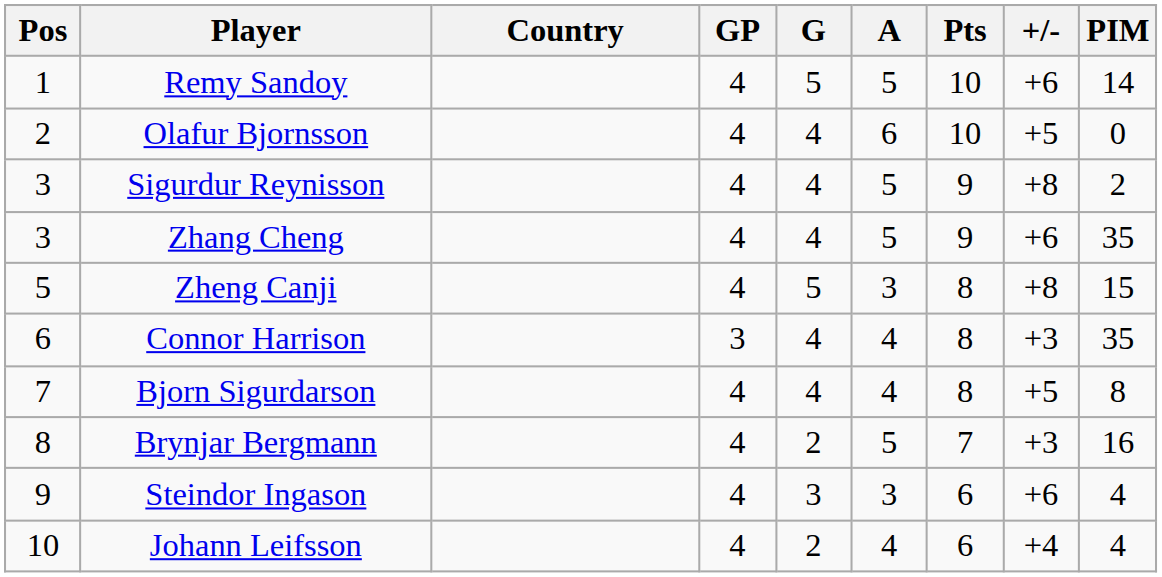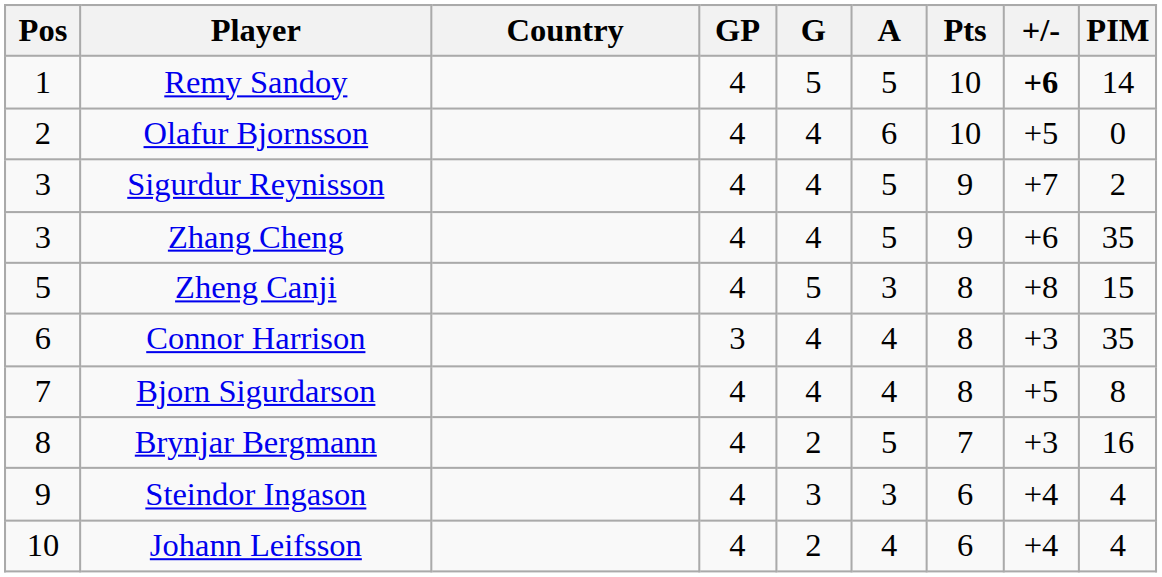Remy Sandoy | +/-: normal -> bold
Sigurdur Reynisson | +/-: +8 -> +7
Steindor Ingason | +/-: +6 -> +4
